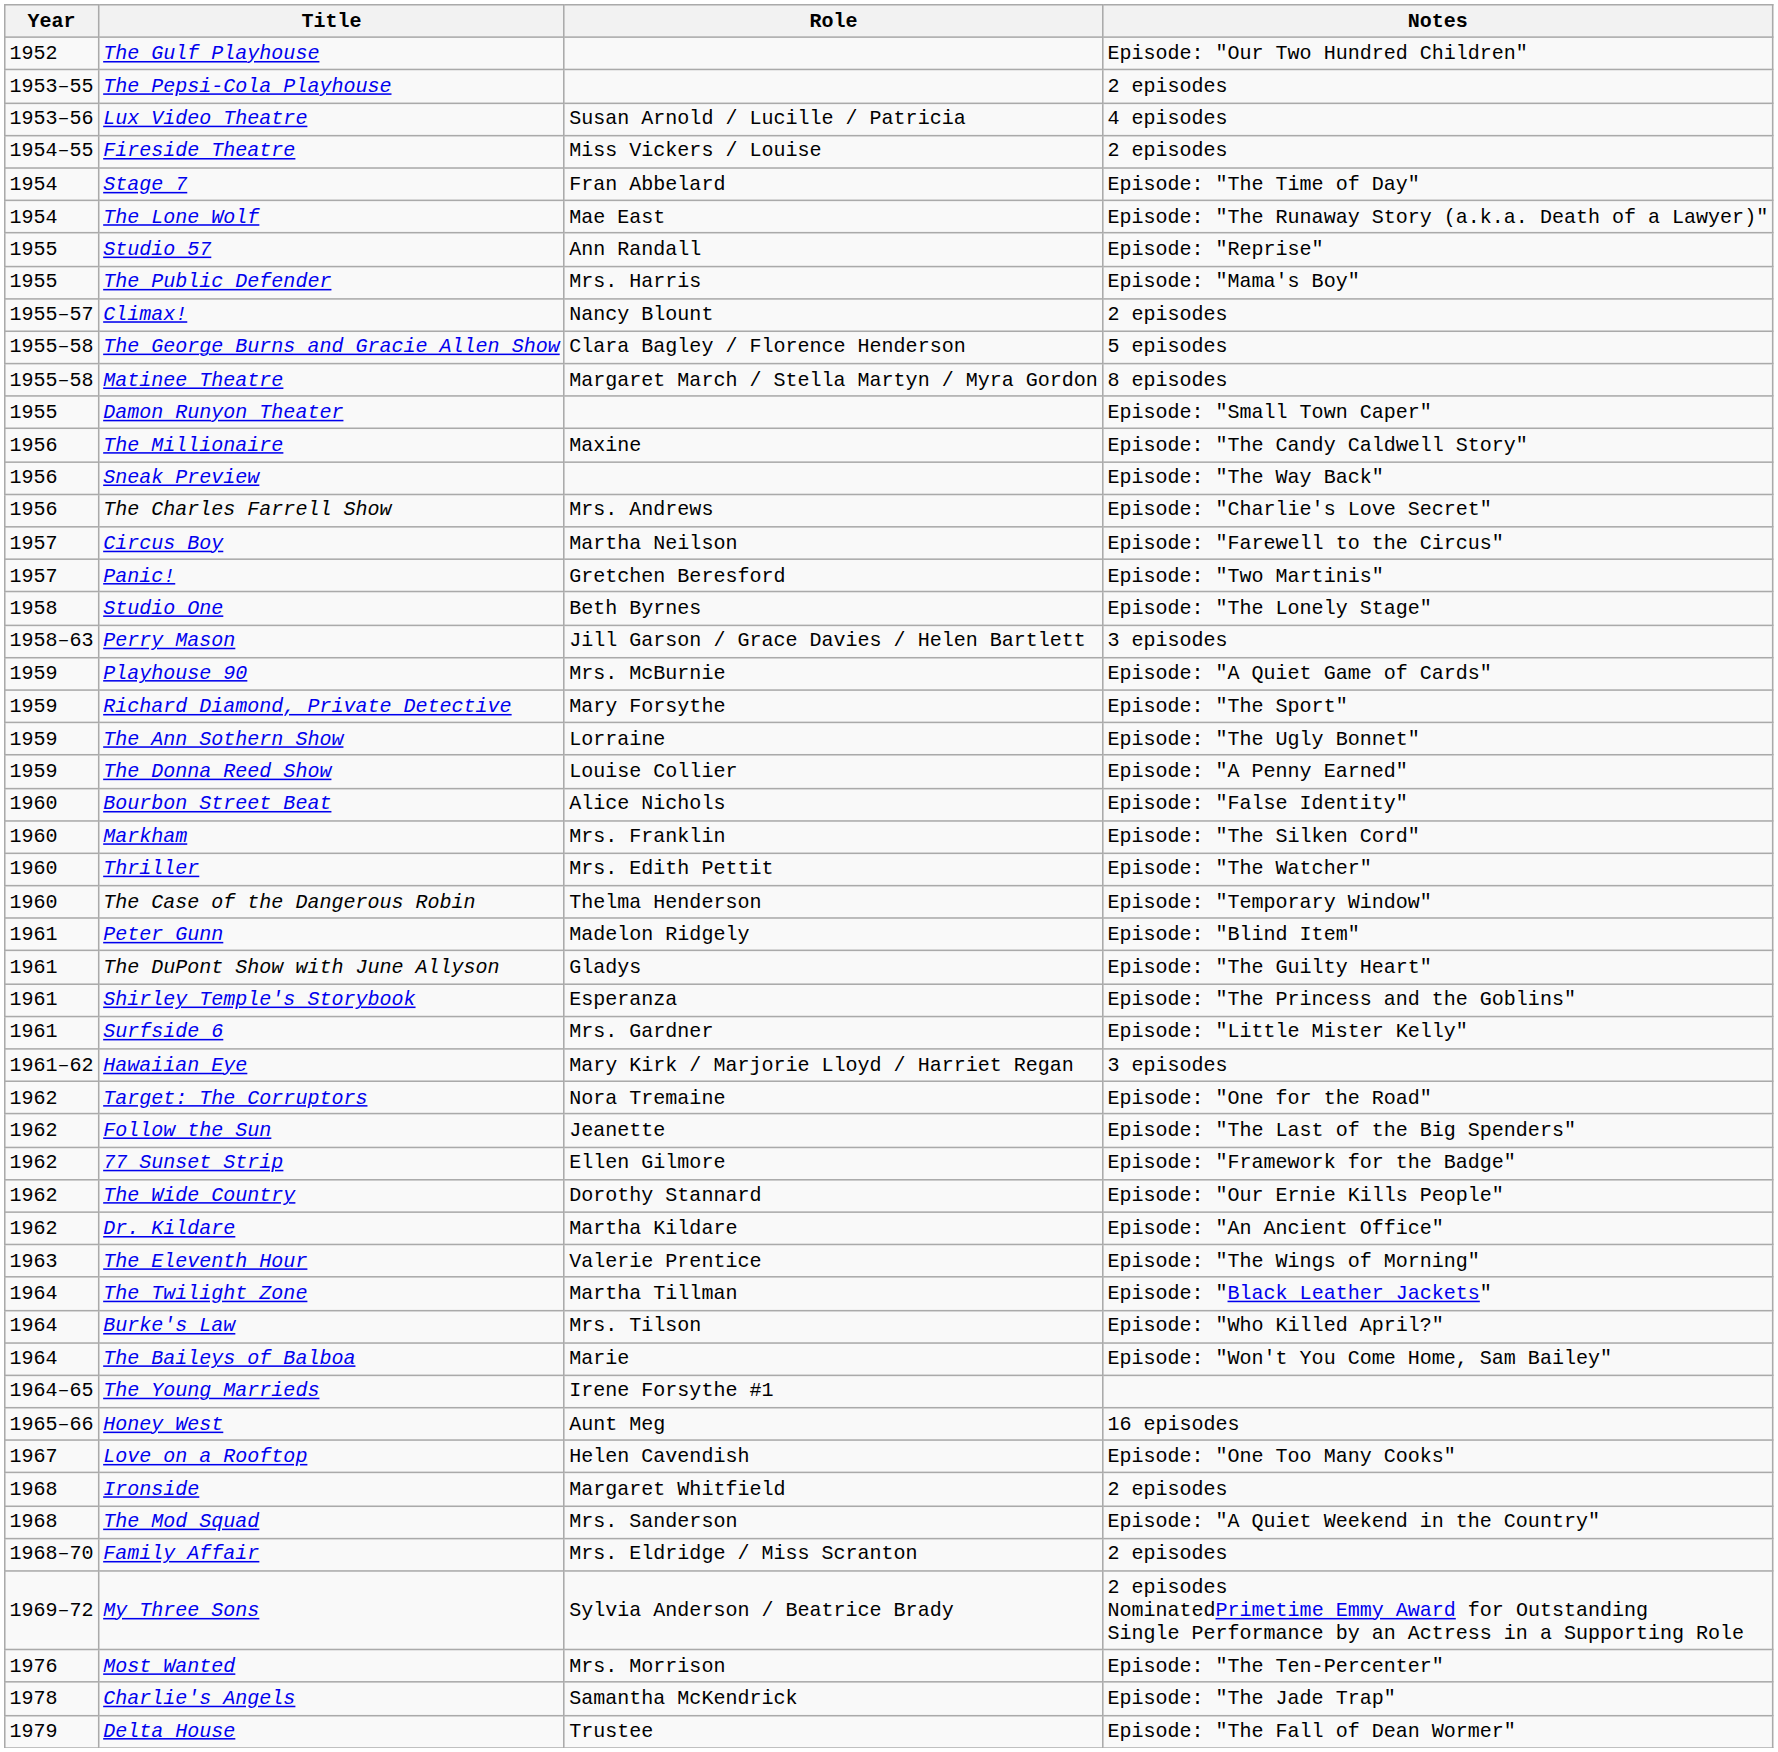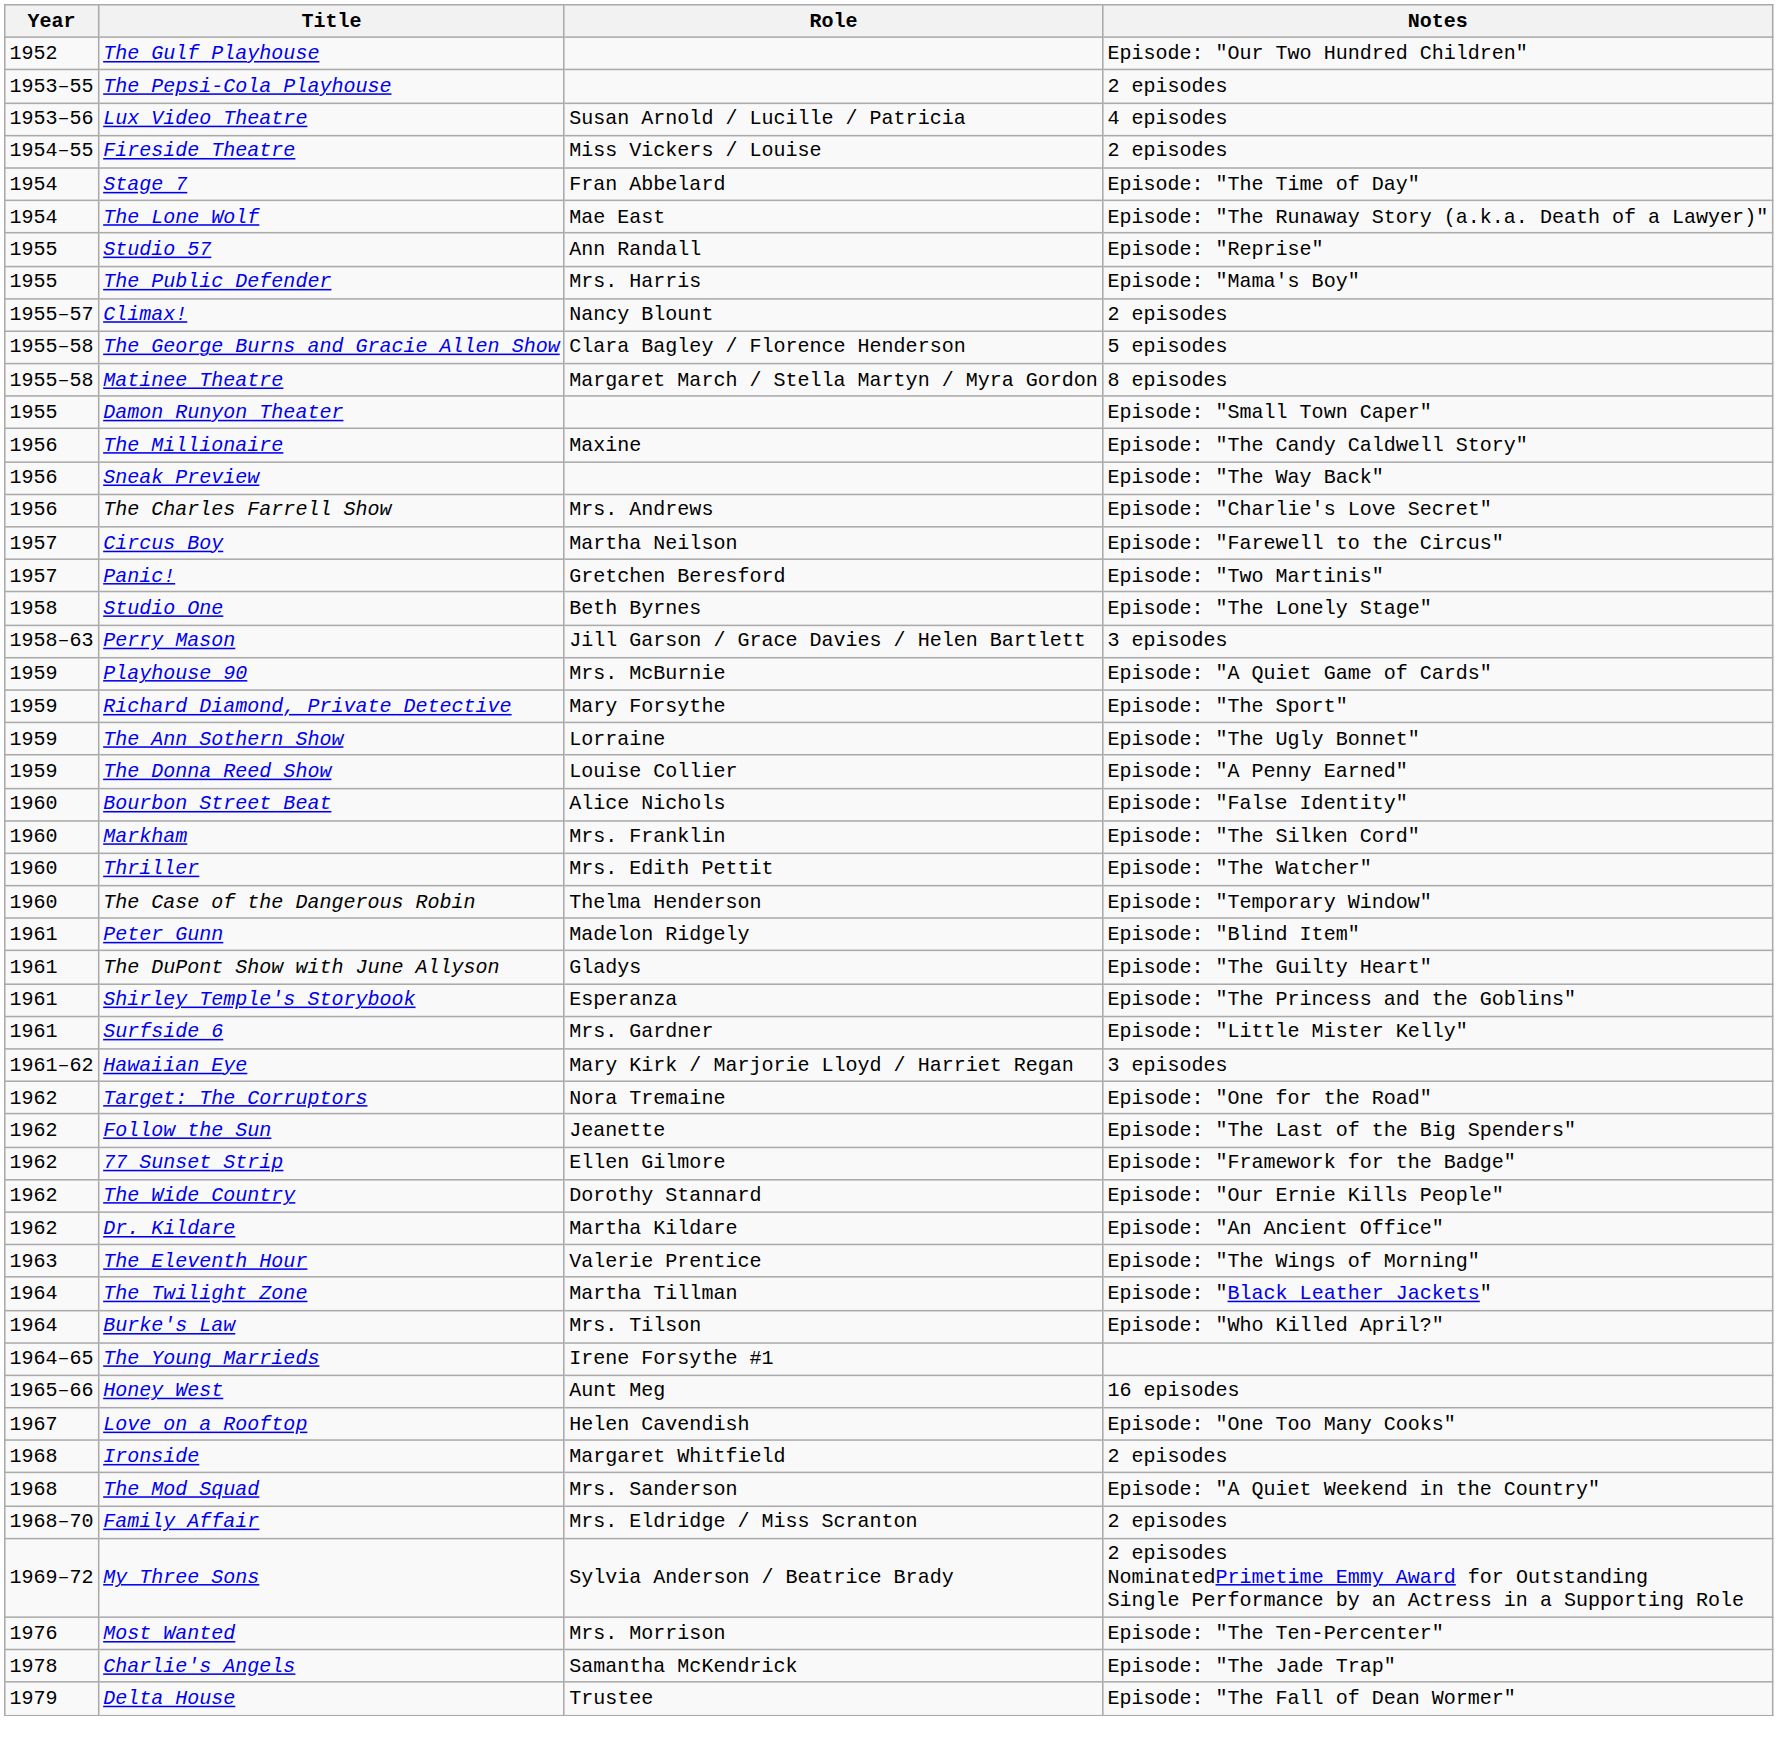- row: 1964 | The Baileys of Balboa | Marie | Episode: "Won't You Come Home, Sam Bailey"
